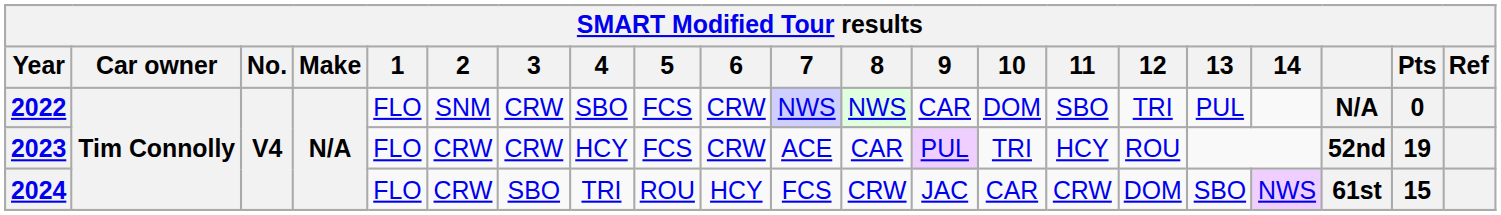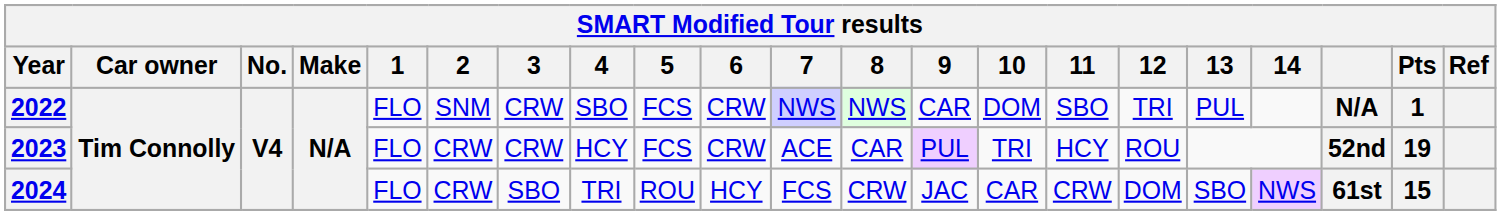2022 | Pts: 0 -> 1
